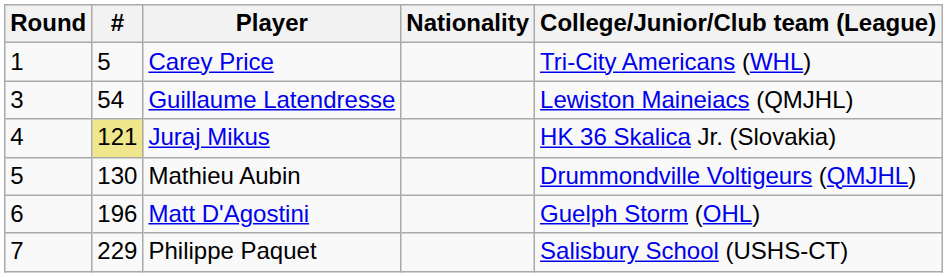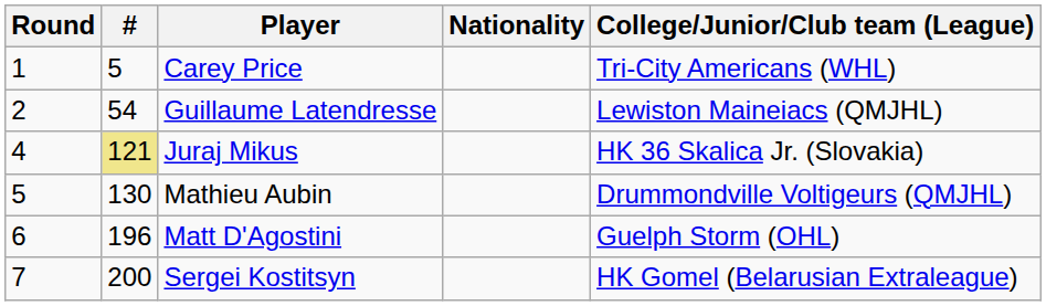Guillaume Latendresse | Round: 3 -> 2
+ row: 7 | 200 | Sergei Kostitsyn | HK Gomel (Belarusian Extraleague)
- row: 7 | 229 | Philippe Paquet | Salisbury School (USHS-CT)
